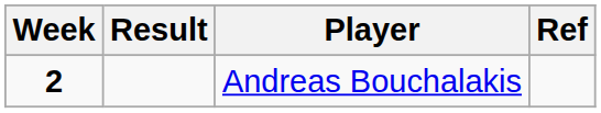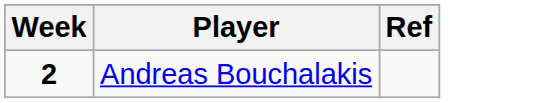- column: Result
